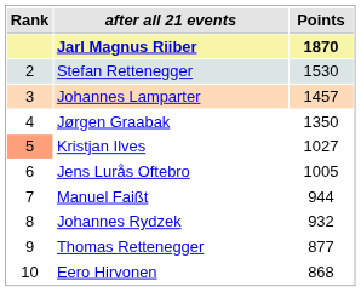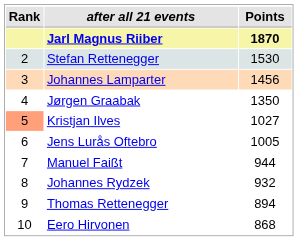Johannes Lamparter | Points: 1457 -> 1456
Thomas Rettenegger | Points: 877 -> 894
